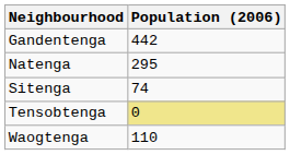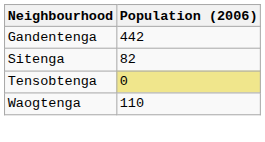- row: Natenga | 295
Sitenga | Population (2006): 74 -> 82
